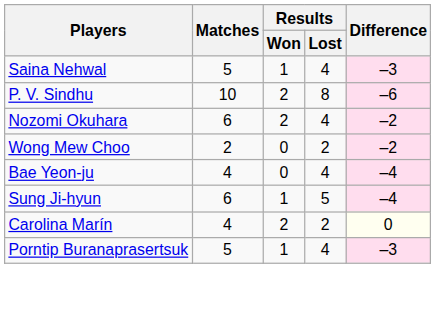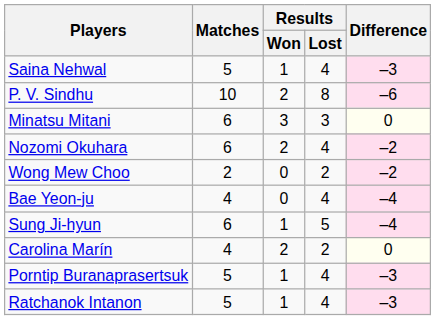+ row: Minatsu Mitani | 6 | 3 | 3 | 0
+ row: Ratchanok Intanon | 5 | 1 | 4 | –3
